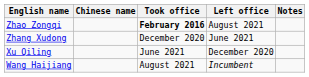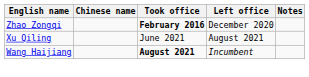Zhao Zongqi | Left office: August 2021 -> December 2020
- row: Zhang Xudong | December 2020 | June 2021
Xu Qiling | Left office: December 2020 -> August 2021
Wang Haijiang | Took office: normal -> bold
